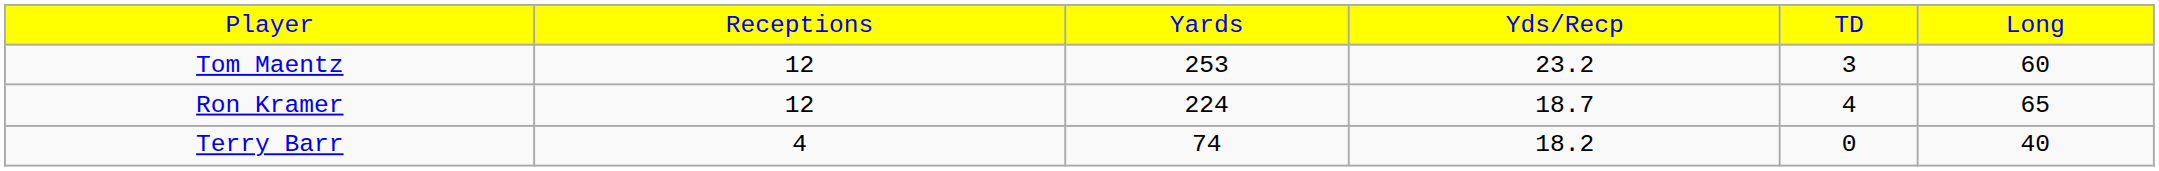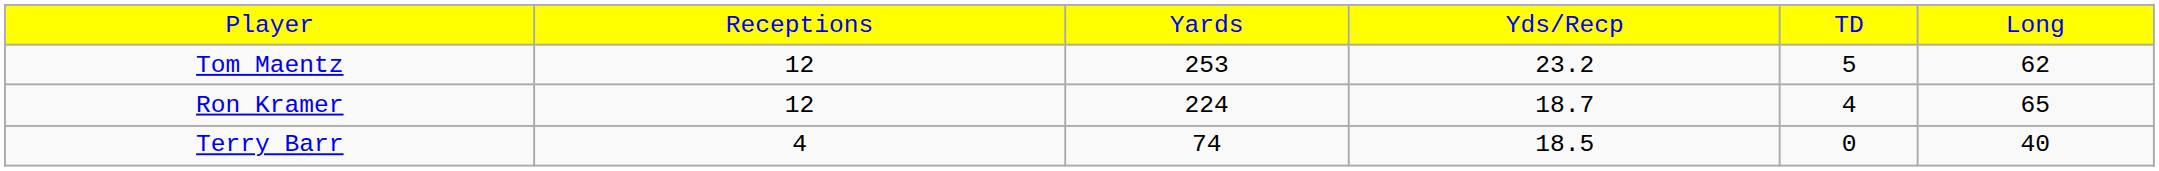Tom Maentz | column 5: 3 -> 5
Tom Maentz | column 6: 60 -> 62
Terry Barr | column 4: 18.2 -> 18.5
